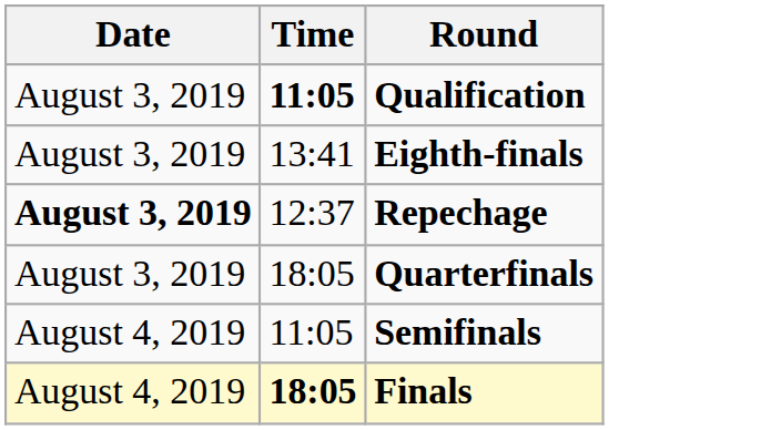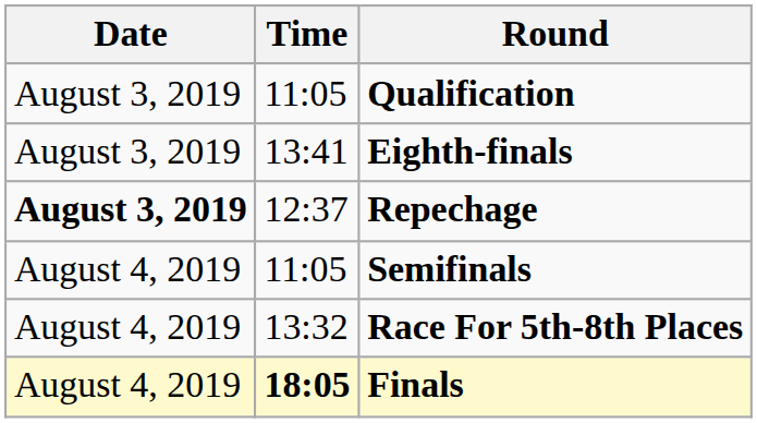Qualification | Time: bold -> normal
- row: August 3, 2019 | 18:05 | Quarterfinals
+ row: August 4, 2019 | 13:32 | Race For 5th-8th Places
